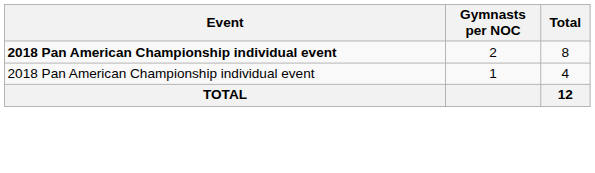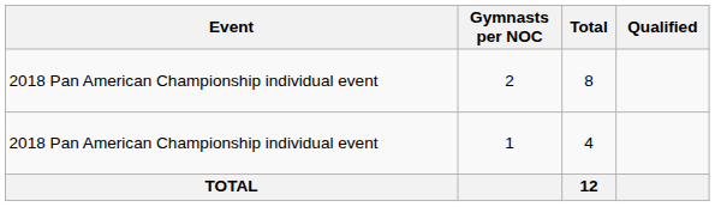+ column: Qualified
2 | Event: bold -> normal
